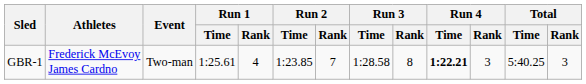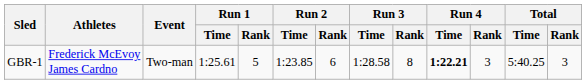GBR-1 | Run 1 / Rank: 4 -> 5
GBR-1 | Run 2 / Rank: 7 -> 6
